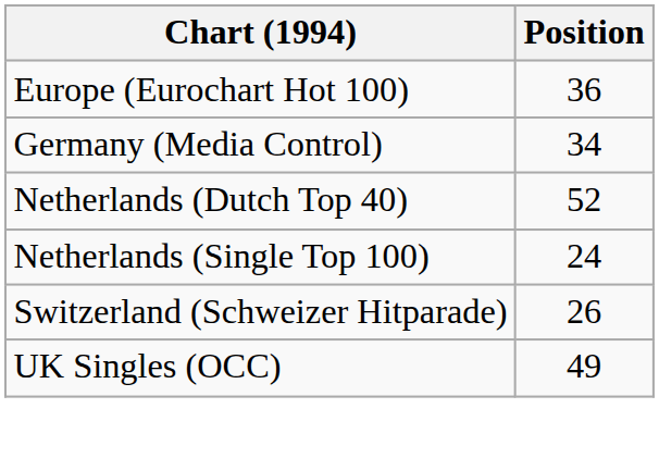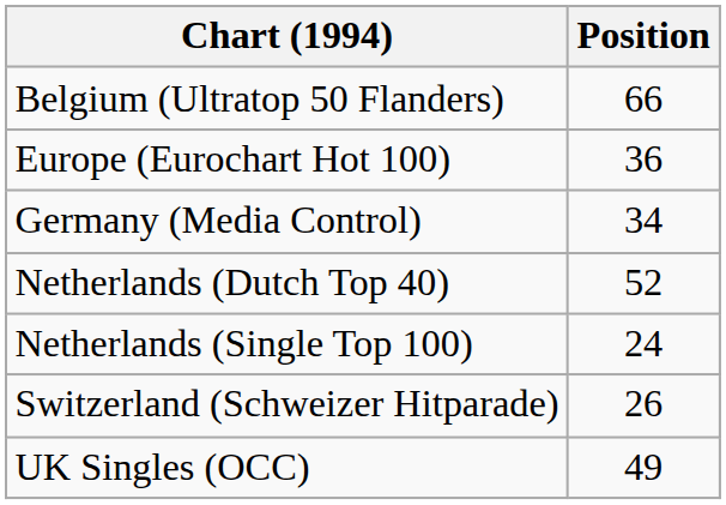+ row: Belgium (Ultratop 50 Flanders) | 66
